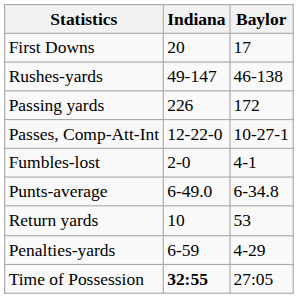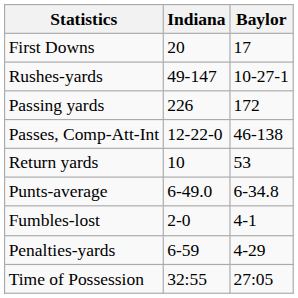Rushes-yards | Baylor: 46-138 -> 10-27-1
Passes, Comp-Att-Int | Baylor: 10-27-1 -> 46-138
rows swapped: Return yards <-> Fumbles-lost
Time of Possession | Indiana: bold -> normal
